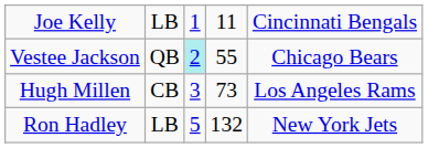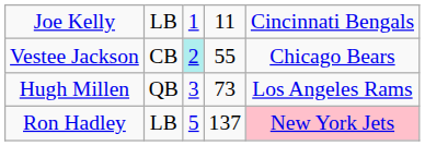Vestee Jackson | column 2: QB -> CB
Hugh Millen | column 2: CB -> QB
Ron Hadley | column 4: 132 -> 137
Ron Hadley | column 5: no background -> pink background
